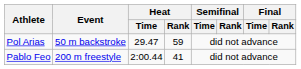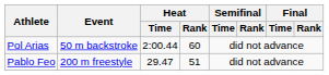Pol Arias | Heat / Time: 29.47 -> 2:00.44
Pol Arias | Heat / Rank: 59 -> 60
Pablo Feo | Heat / Time: 2:00.44 -> 29.47
Pablo Feo | Heat / Rank: 41 -> 51
